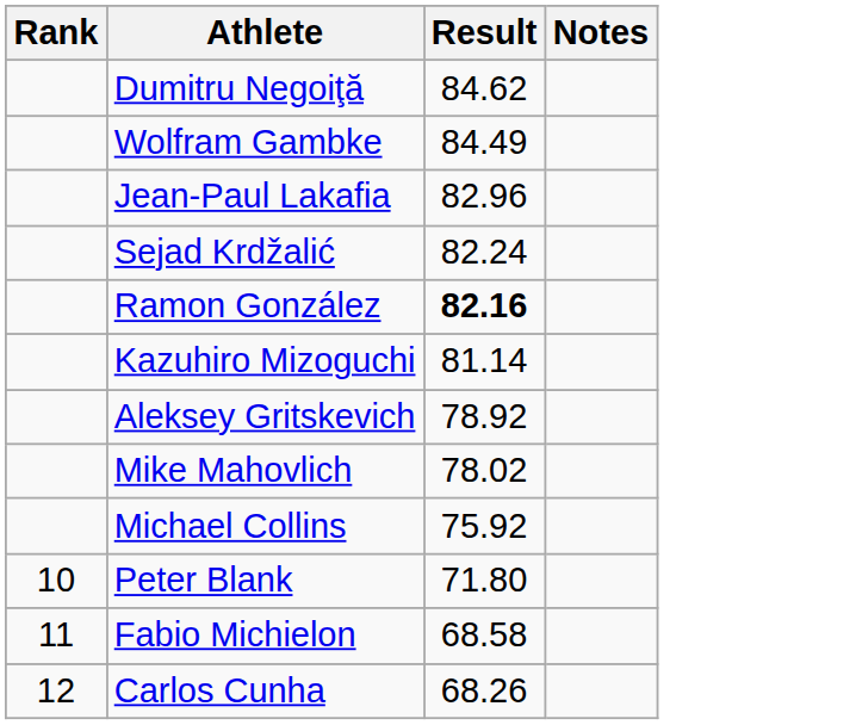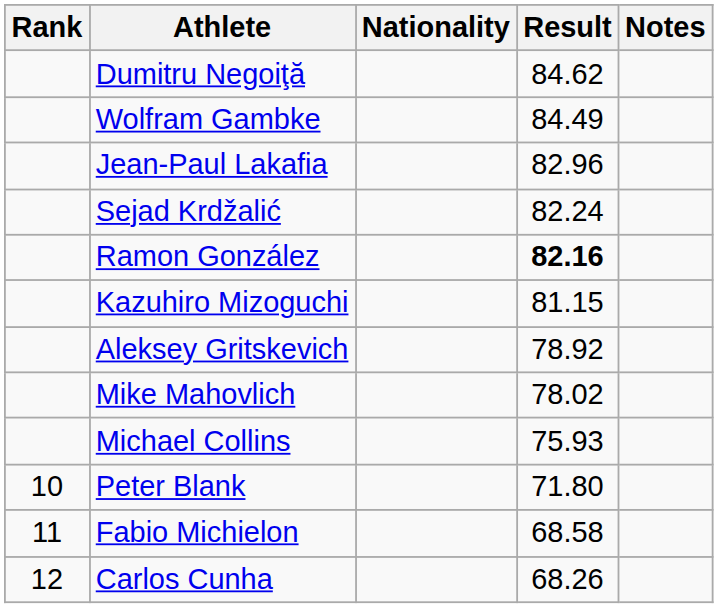+ column: Nationality
Kazuhiro Mizoguchi | Result: 81.14 -> 81.15
Michael Collins | Result: 75.92 -> 75.93
